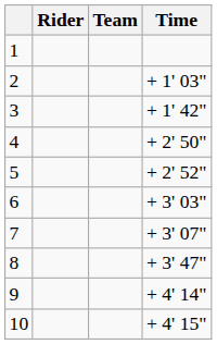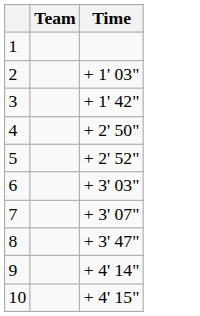- column: Rider
